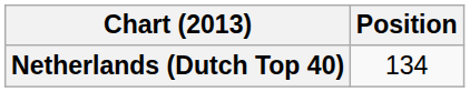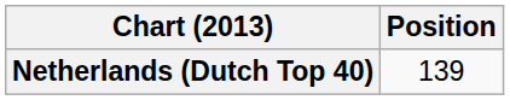Netherlands (Dutch Top 40) | Position: 134 -> 139
